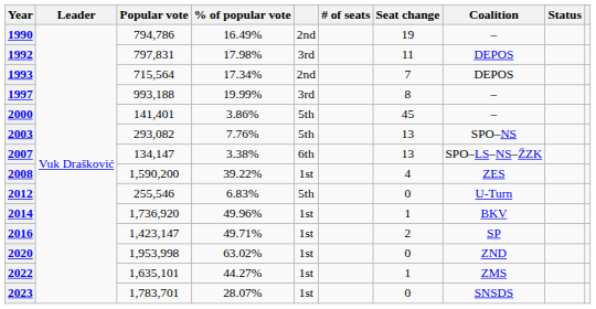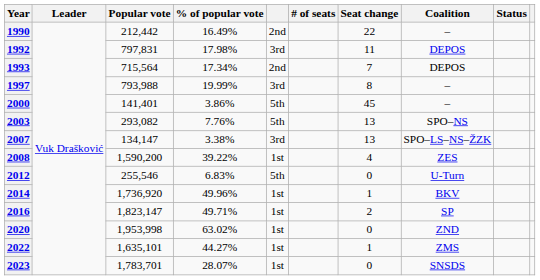1990 | Popular vote: 794,786 -> 212,442
1990 | Seat change: 19 -> 22
1997 | Popular vote: 993,188 -> 793,988
2007 | column 5: 6th -> 3rd
2016 | Popular vote: 1,423,147 -> 1,823,147
